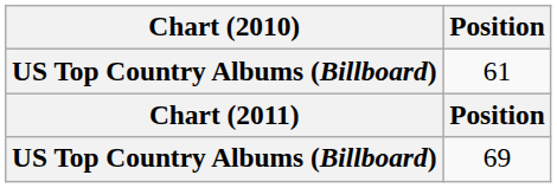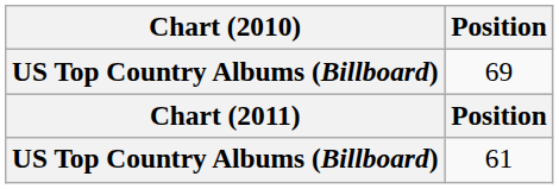rows swapped: 69 <-> 61
